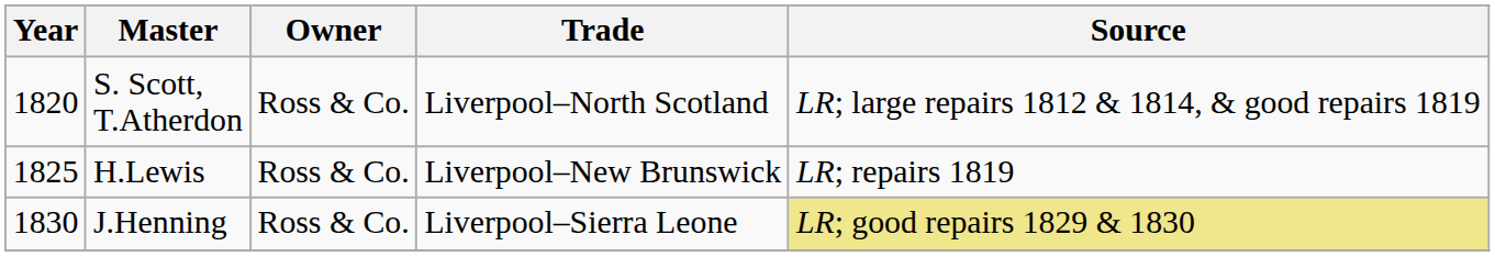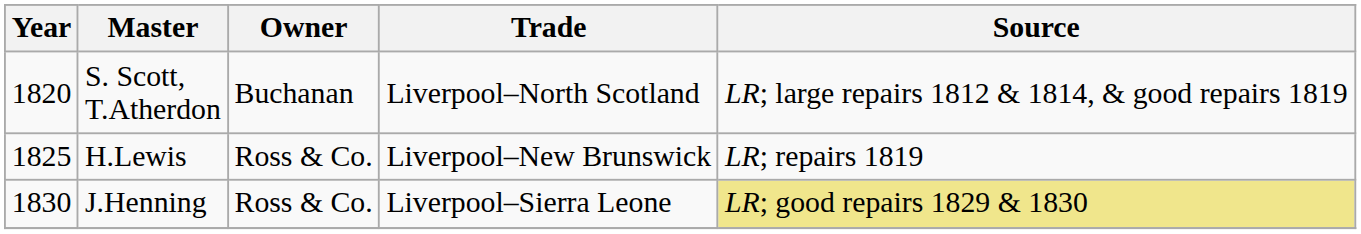S. Scott, T.Atherdon | Owner: Ross & Co. -> Buchanan
